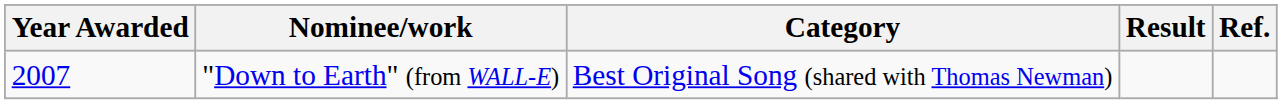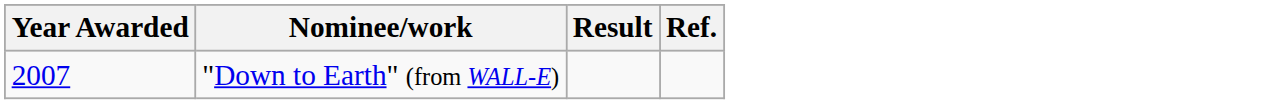- column: Category | Best Original Song (shared with Thomas Newman)
